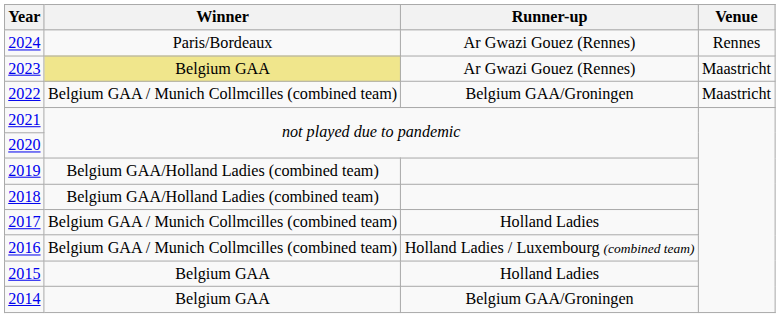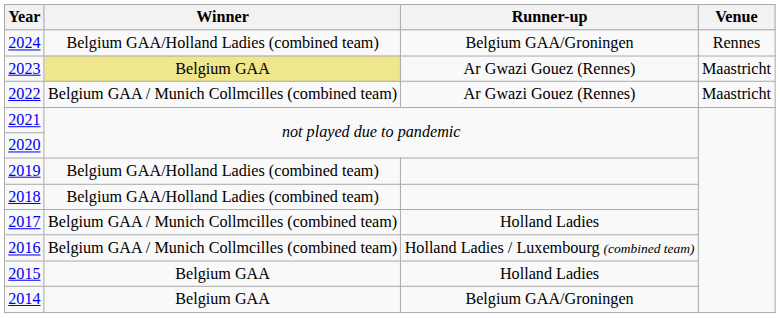2024 | Winner: Paris/Bordeaux -> Belgium GAA/Holland Ladies (combined team)
2024 | Runner-up: Ar Gwazi Gouez (Rennes) -> Belgium GAA/Groningen
2022 | Runner-up: Belgium GAA/Groningen -> Ar Gwazi Gouez (Rennes)
